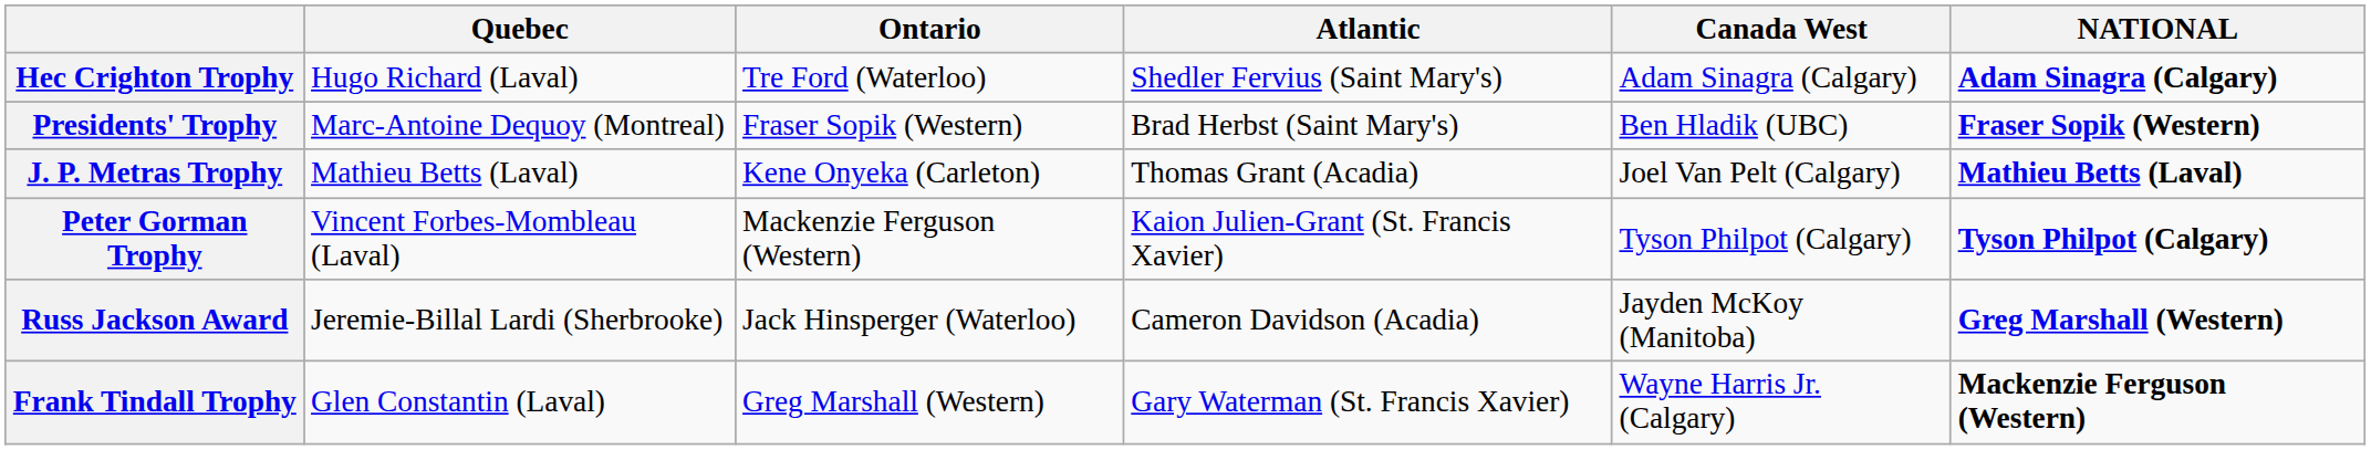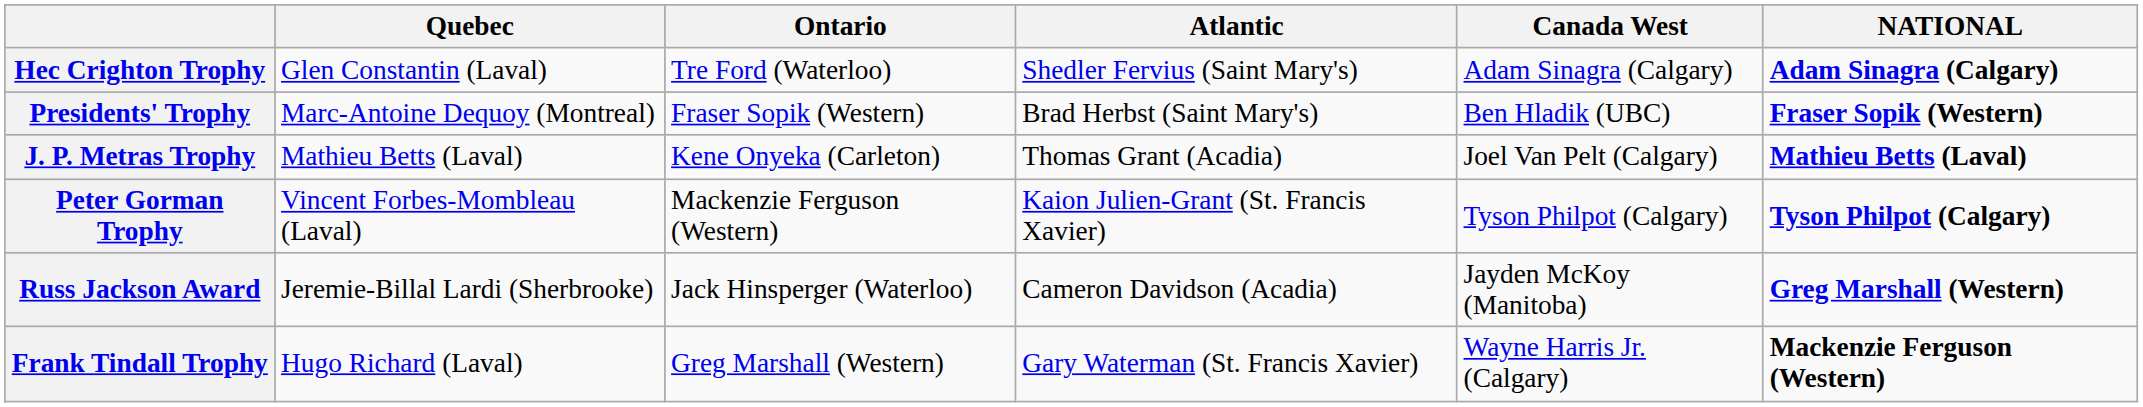Hec Crighton Trophy | Quebec: Hugo Richard (Laval) -> Glen Constantin (Laval)
Frank Tindall Trophy | Quebec: Glen Constantin (Laval) -> Hugo Richard (Laval)
